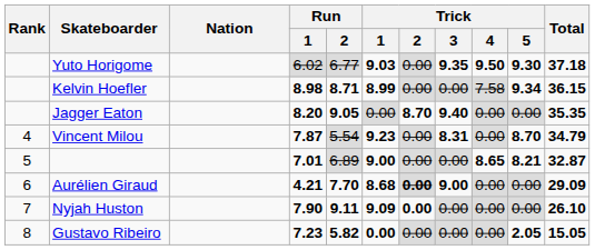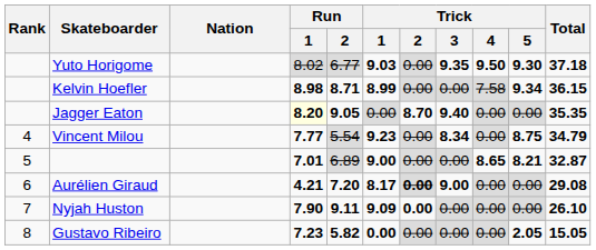Yuto Horigome | Run / 1: 6.02 -> 8.02
Jagger Eaton | Run / 1: no background -> lightyellow background
Vincent Milou | Run / 1: 7.87 -> 7.77
Vincent Milou | Trick / 3: 8.31 -> 8.34
Vincent Milou | Trick / 5: 8.70 -> 8.75
Aurélien Giraud | Run / 2: 7.70 -> 7.20
Aurélien Giraud | Trick / 1: 8.68 -> 8.17
Aurélien Giraud | Total: 29.09 -> 29.08
